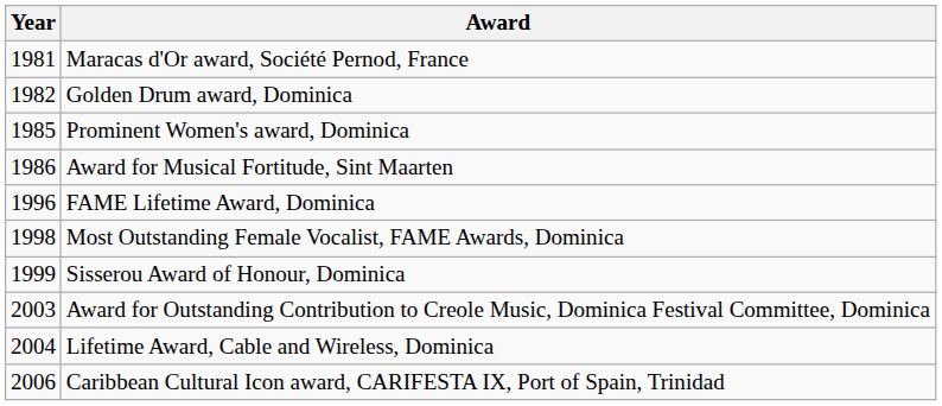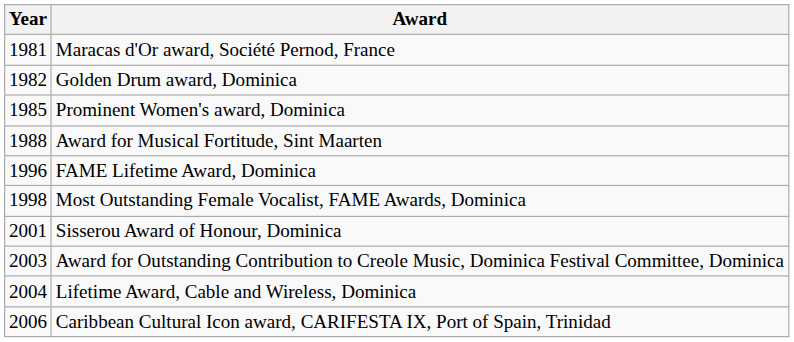Award for Musical Fortitude, Sint Maarten | Year: 1986 -> 1988
Sisserou Award of Honour, Dominica | Year: 1999 -> 2001
